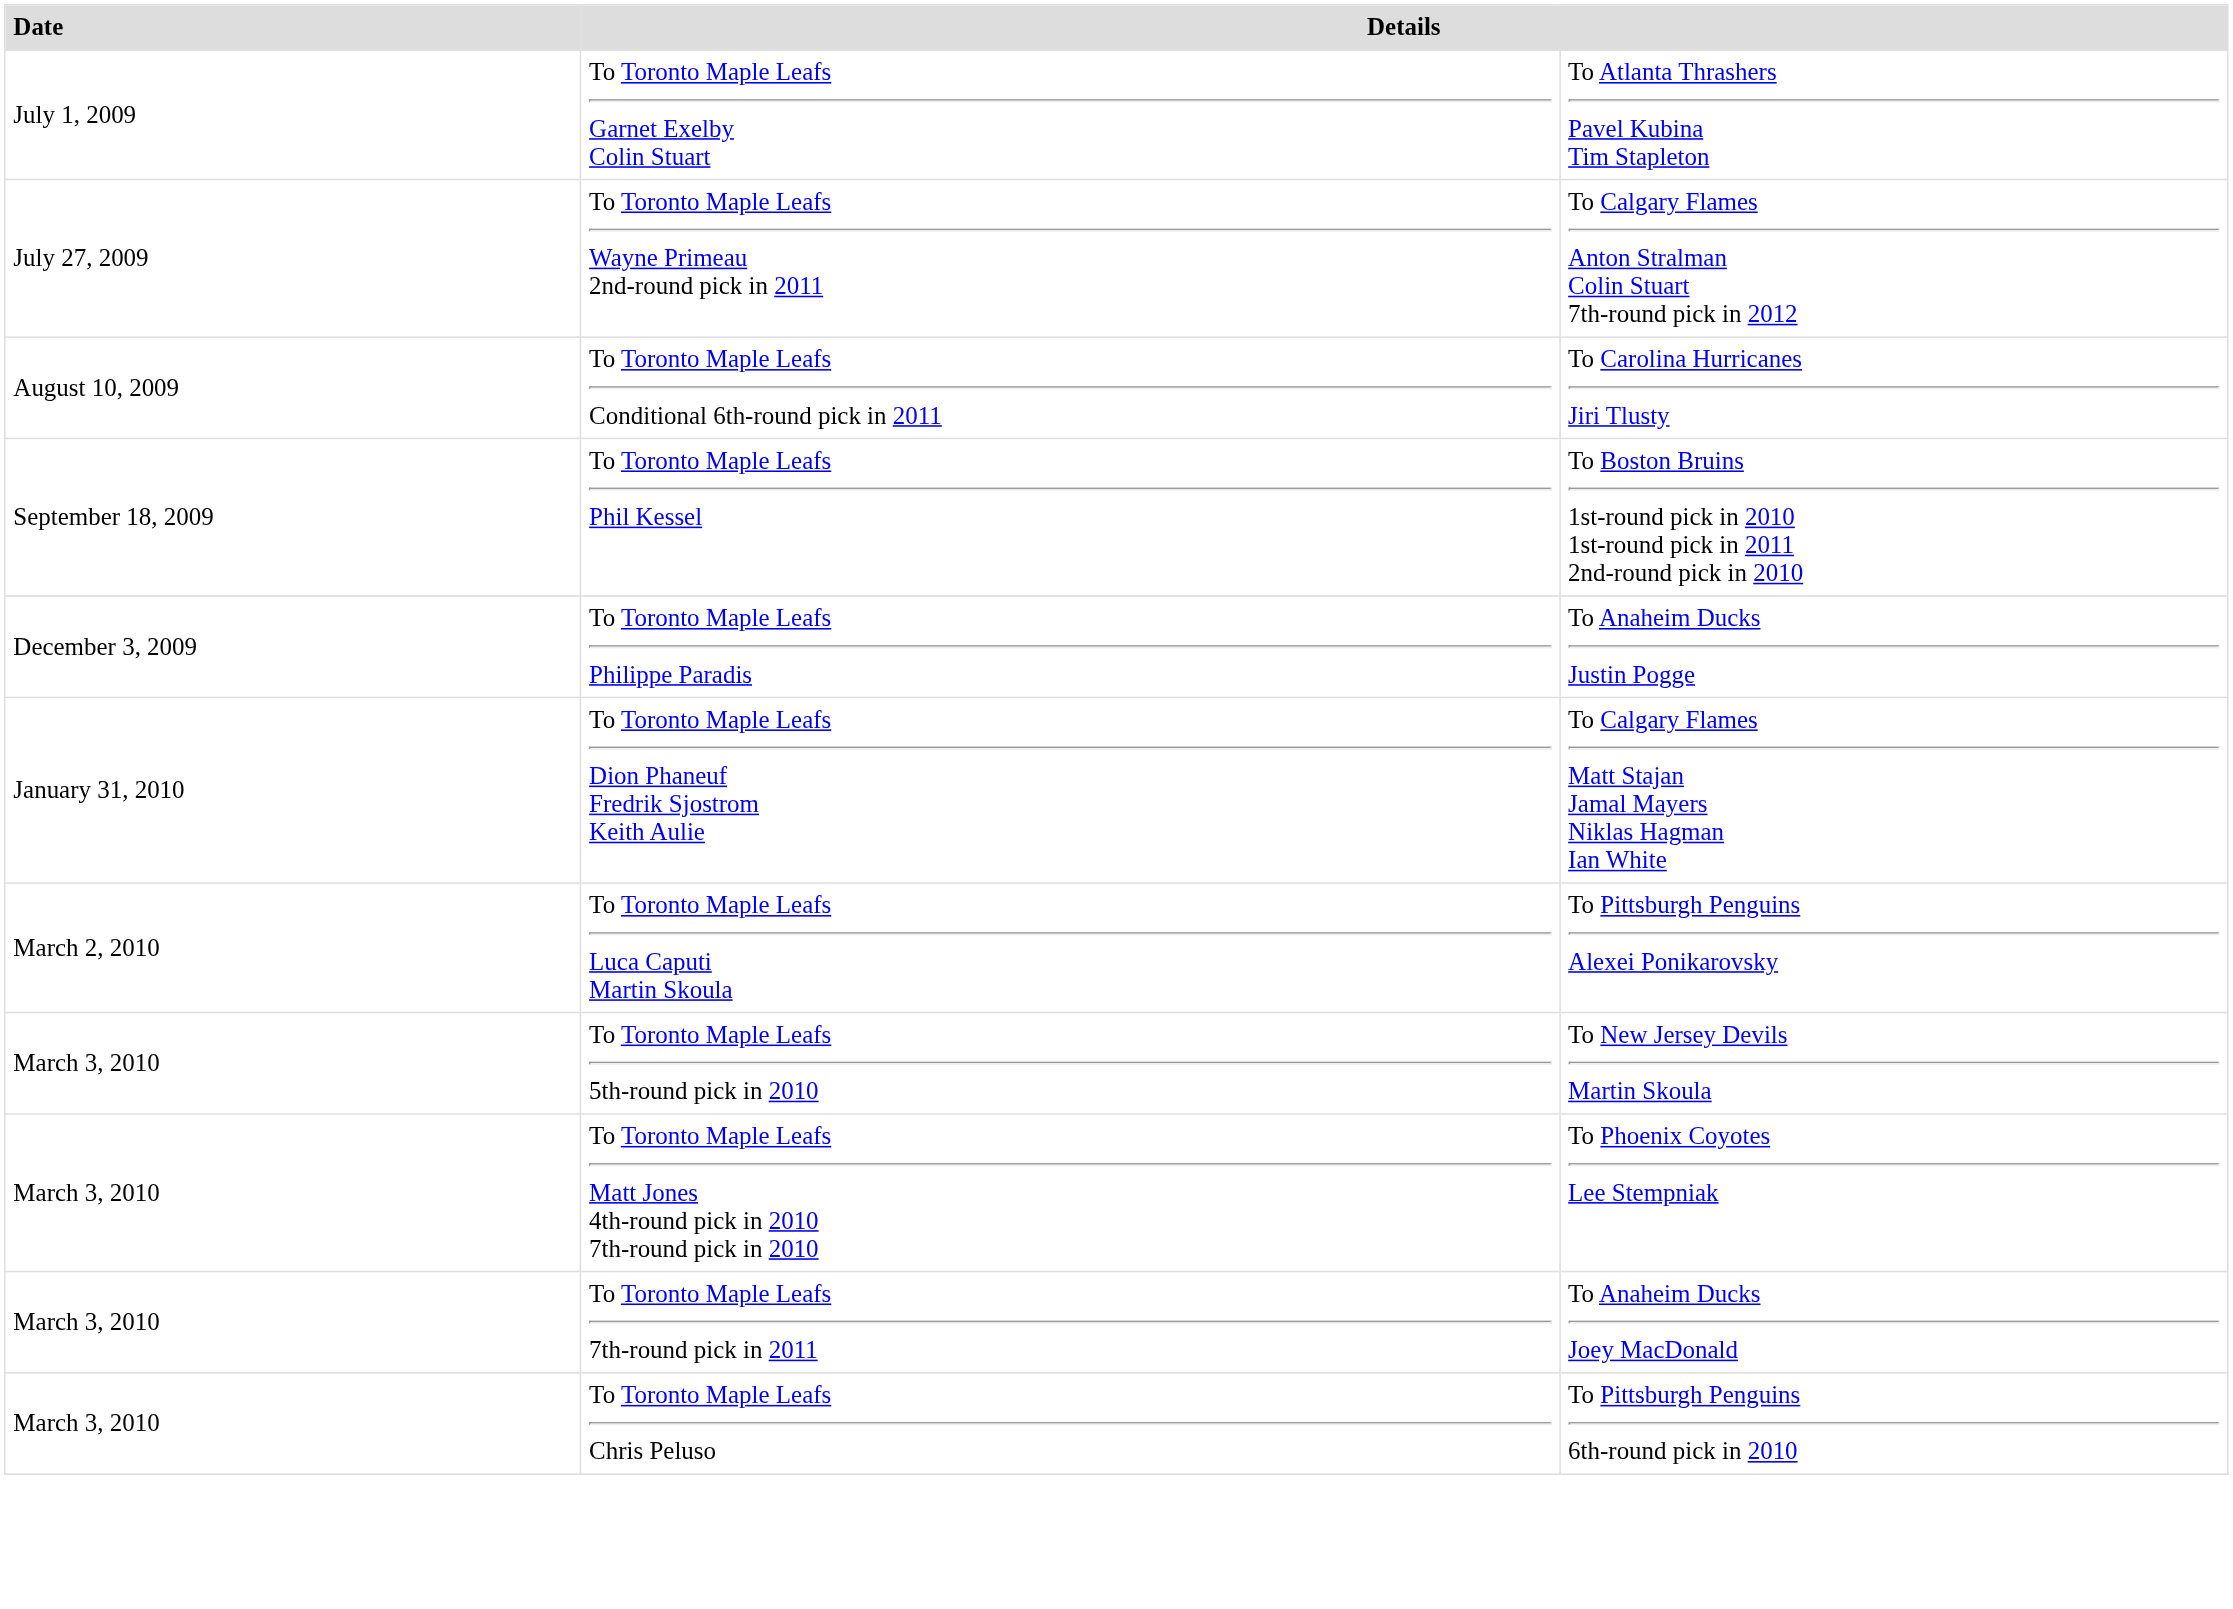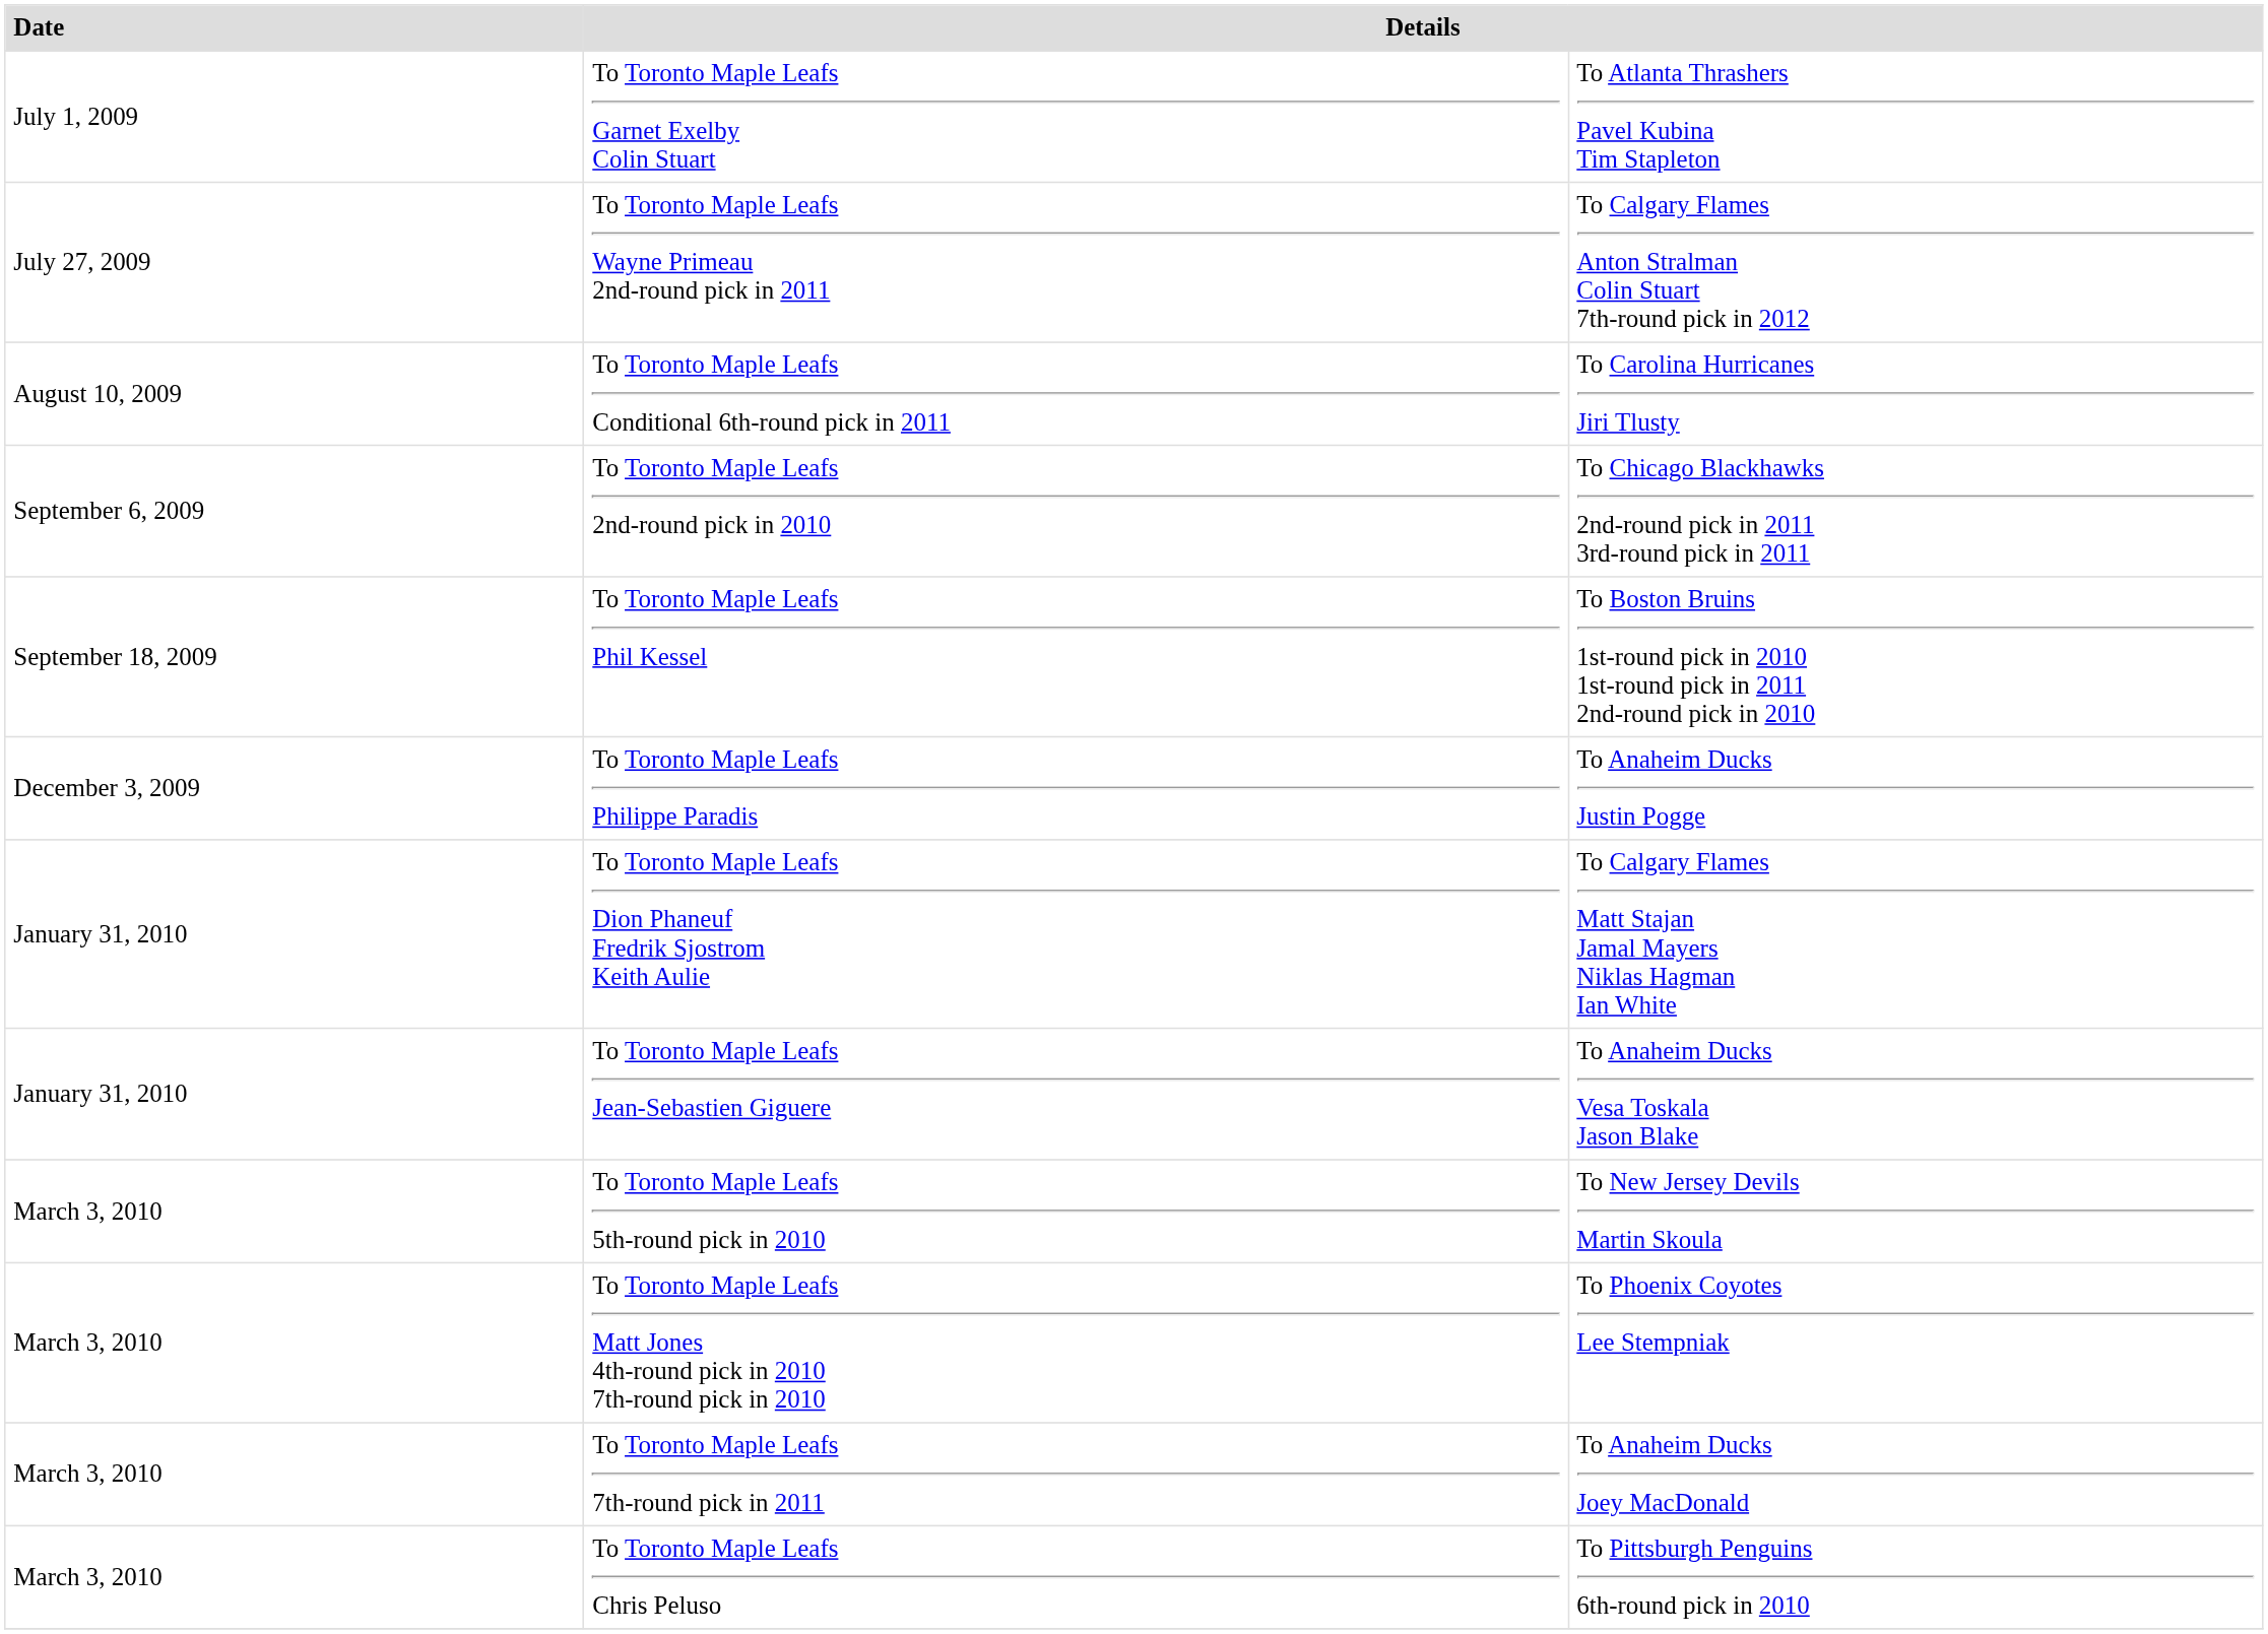+ row: September 6, 2009 | To Toronto Maple Leafs 2nd-round pick in 2010 | To Chicago Blackhawks 2nd-round pick in 2011 3rd-round pick in 2011
+ row: January 31, 2010 | To Toronto Maple Leafs Jean-Sebastien Giguere | To Anaheim Ducks Vesa Toskala Jason Blake
- row: March 2, 2010 | To Toronto Maple Leafs Luca Caputi Martin Skoula | To Pittsburgh Penguins Alexei Ponikarovsky
